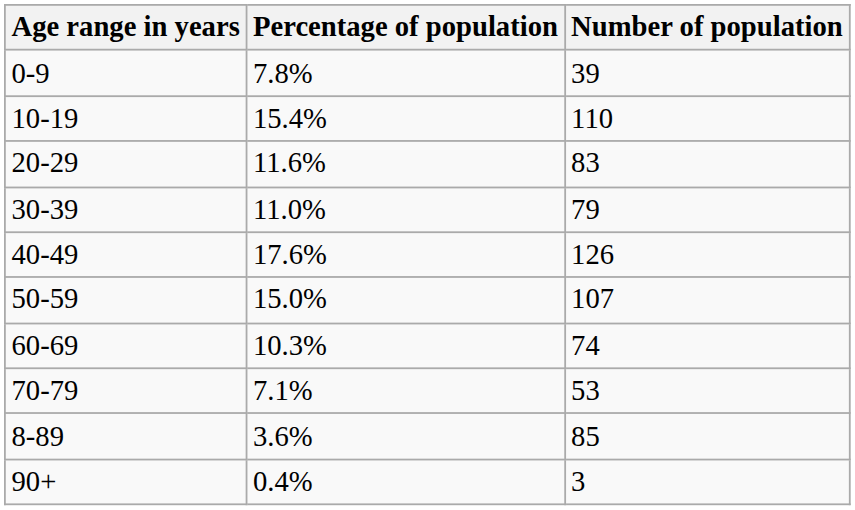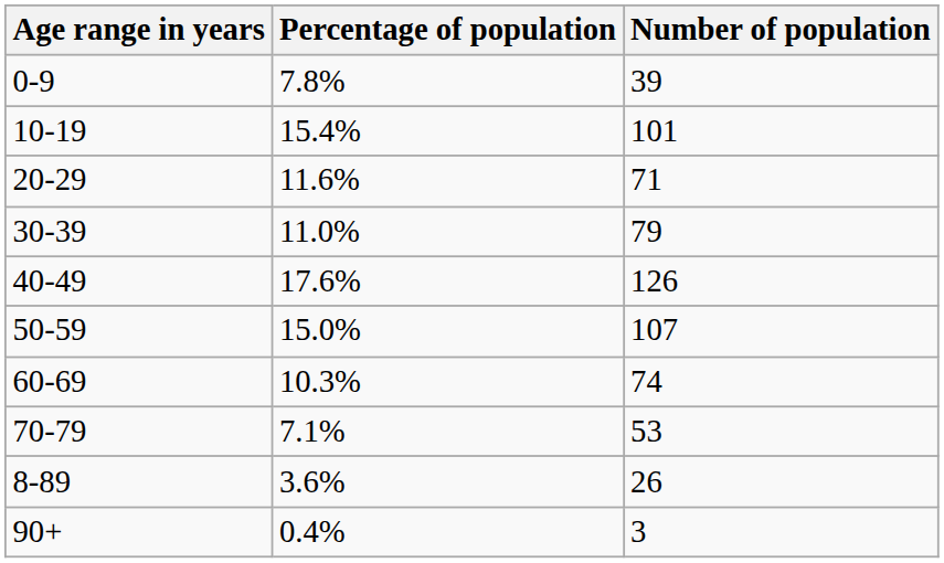10-19 | Number of population: 110 -> 101
20-29 | Number of population: 83 -> 71
8-89 | Number of population: 85 -> 26
